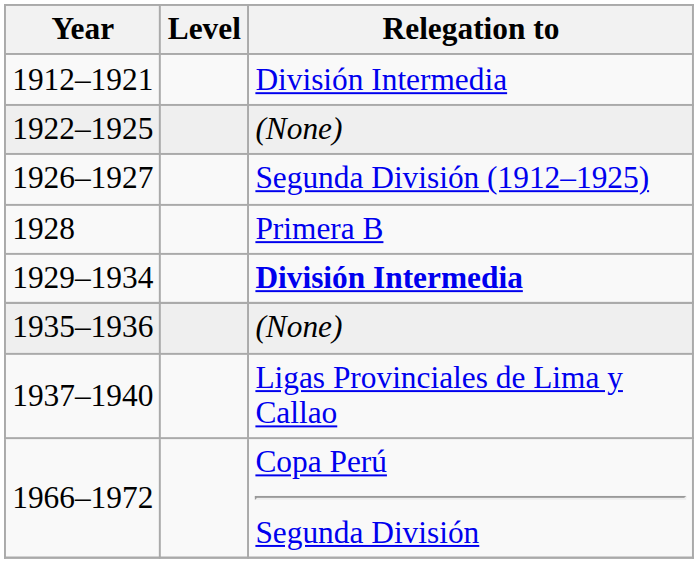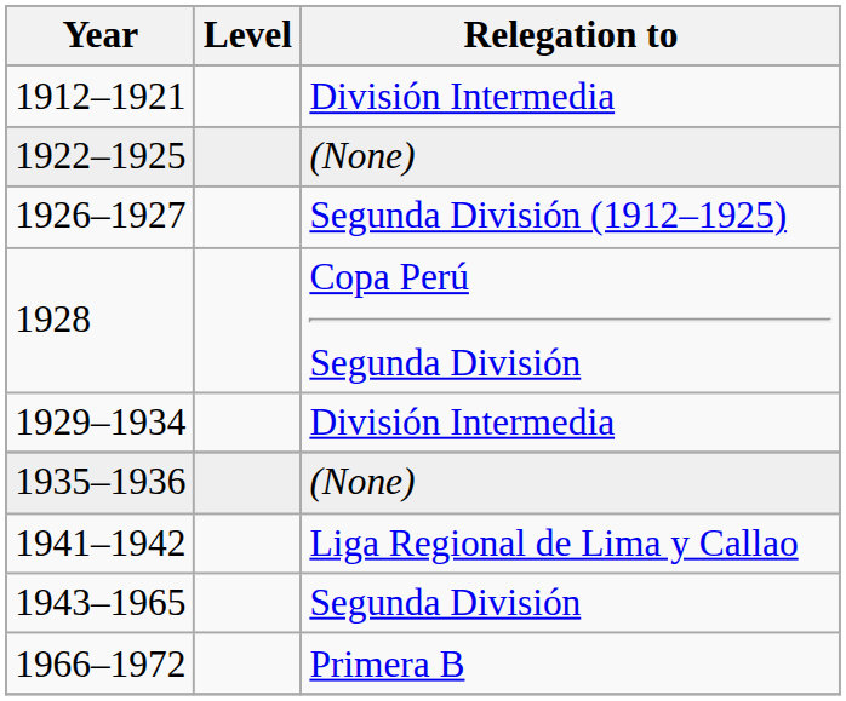1928 | Relegation to: Primera B -> Copa Perú Segunda División
1929–1934 | Relegation to: bold -> normal
- row: 1937–1940 | Ligas Provinciales de Lima y Callao
+ row: 1941–1942 | Liga Regional de Lima y Callao
+ row: 1943–1965 | Segunda División
1966–1972 | Relegation to: Copa Perú Segunda División -> Primera B
